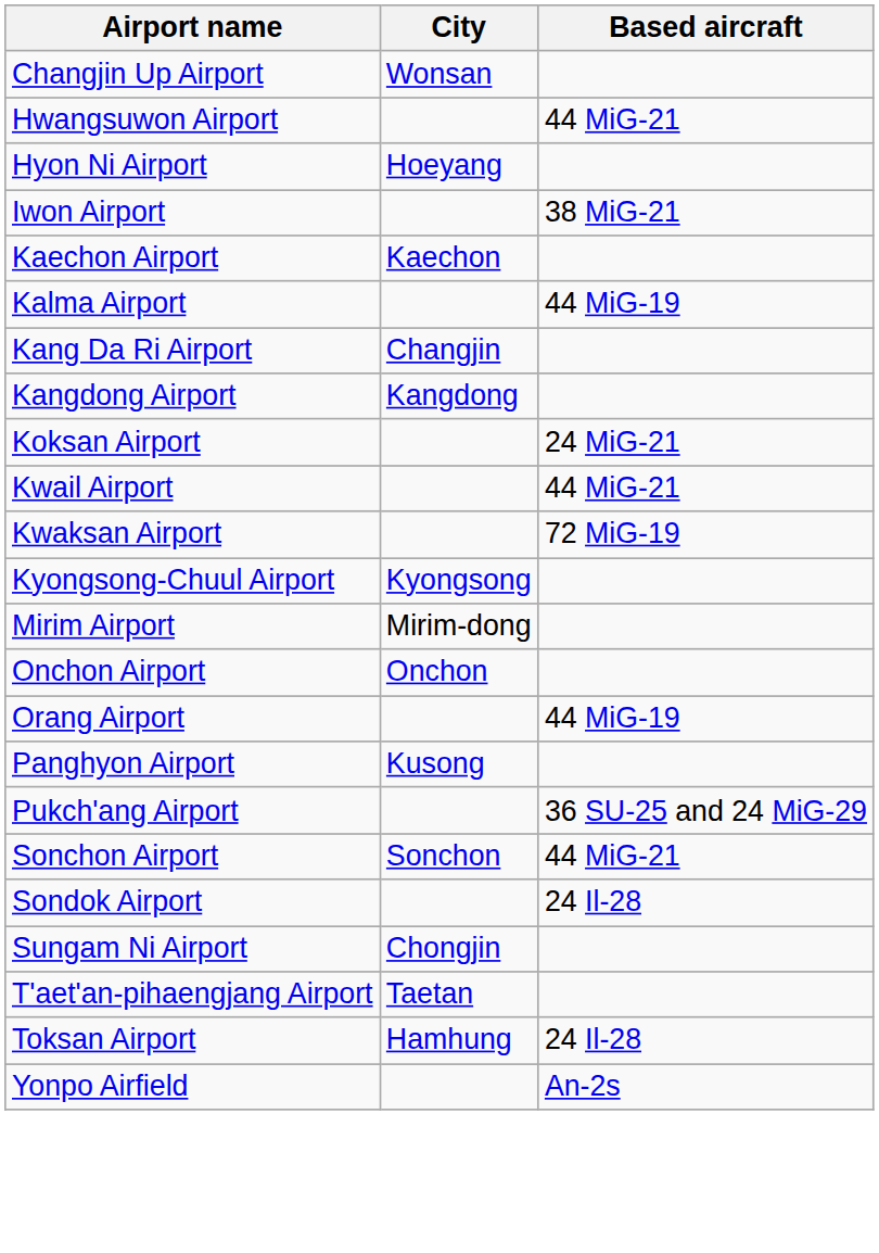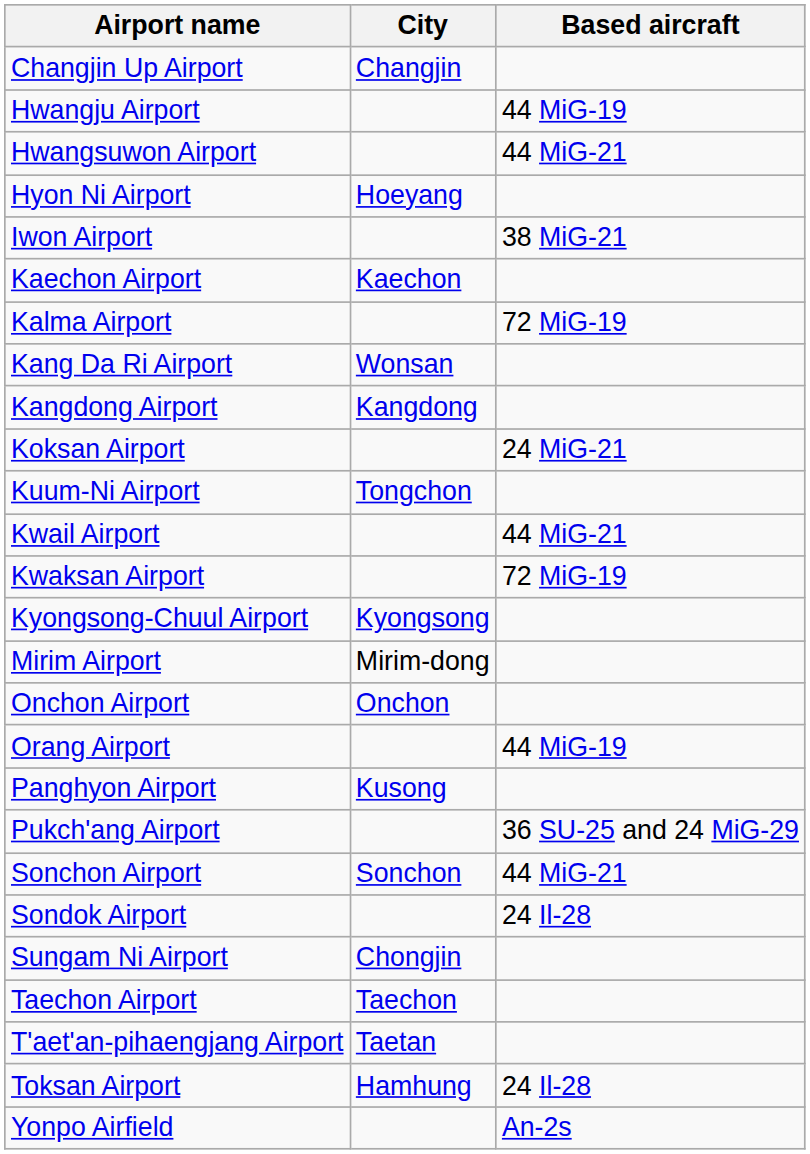Changjin Up Airport | City: Wonsan -> Changjin
+ row: Hwangju Airport | 44 MiG-19
Kalma Airport | Based aircraft: 44 MiG-19 -> 72 MiG-19
Kang Da Ri Airport | City: Changjin -> Wonsan
+ row: Kuum-Ni Airport | Tongchon
+ row: Taechon Airport | Taechon
